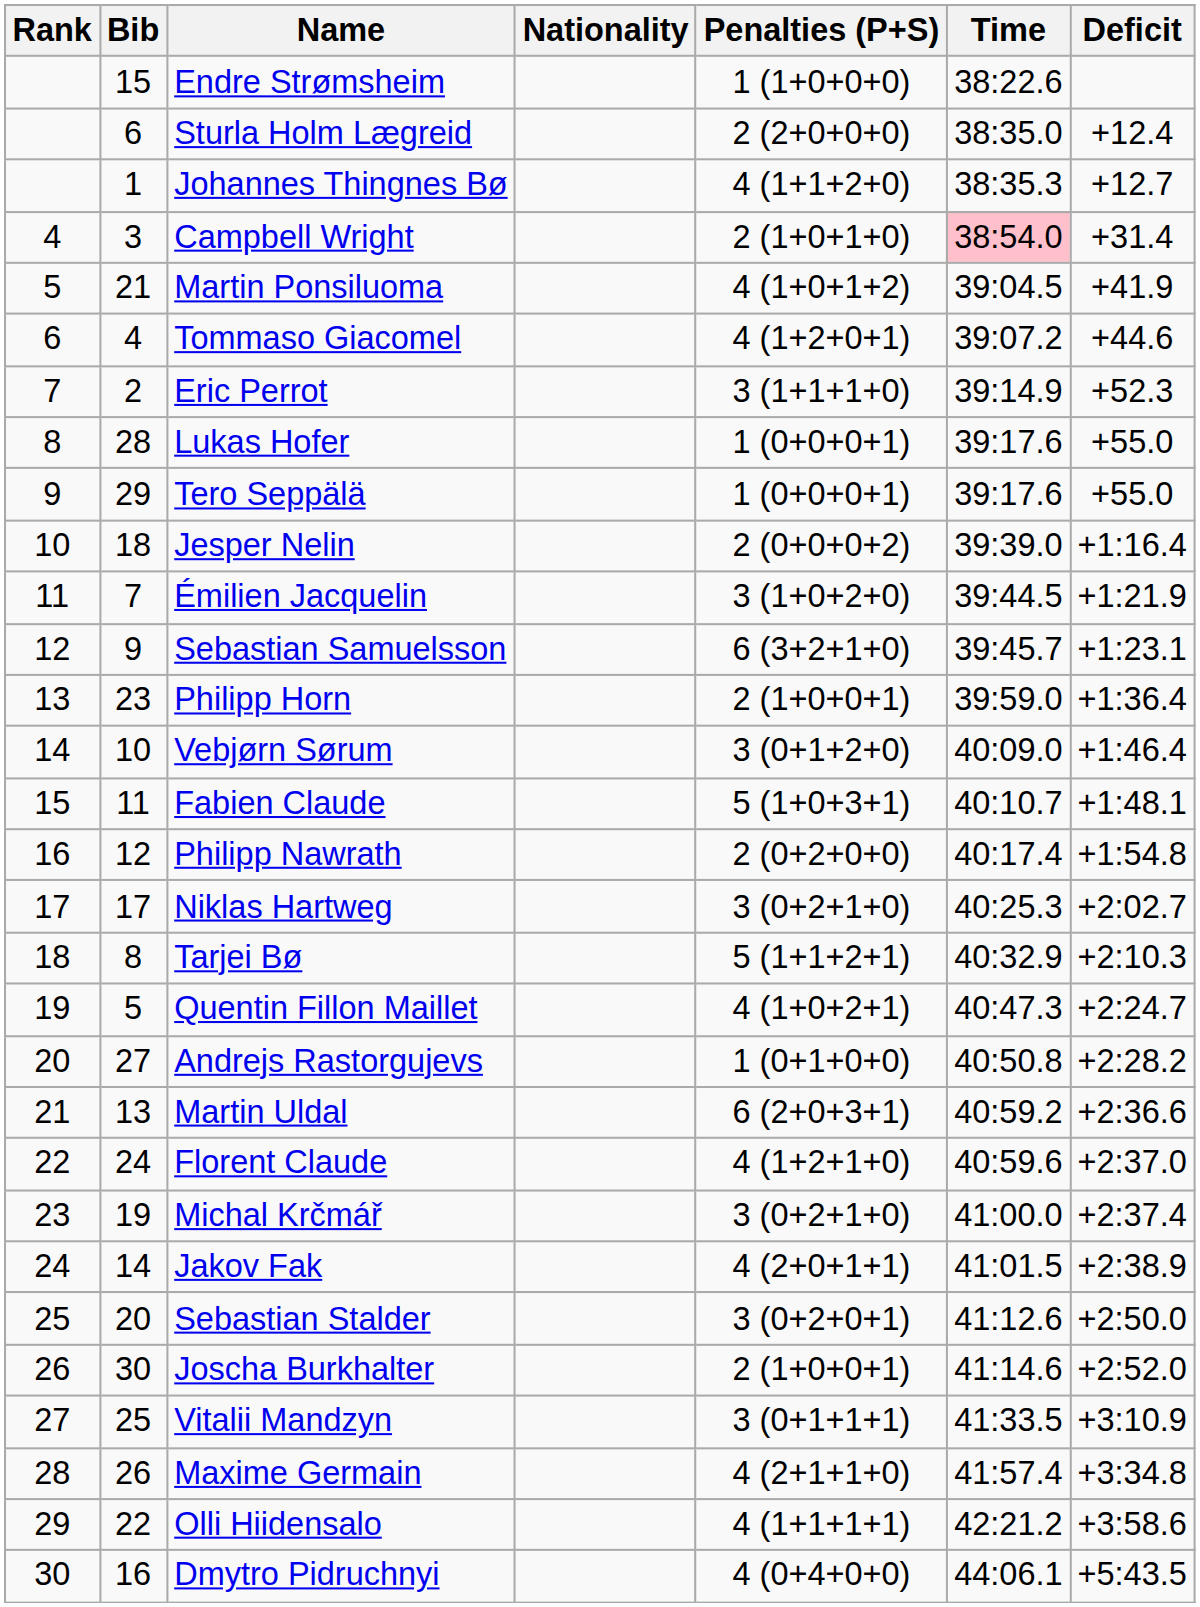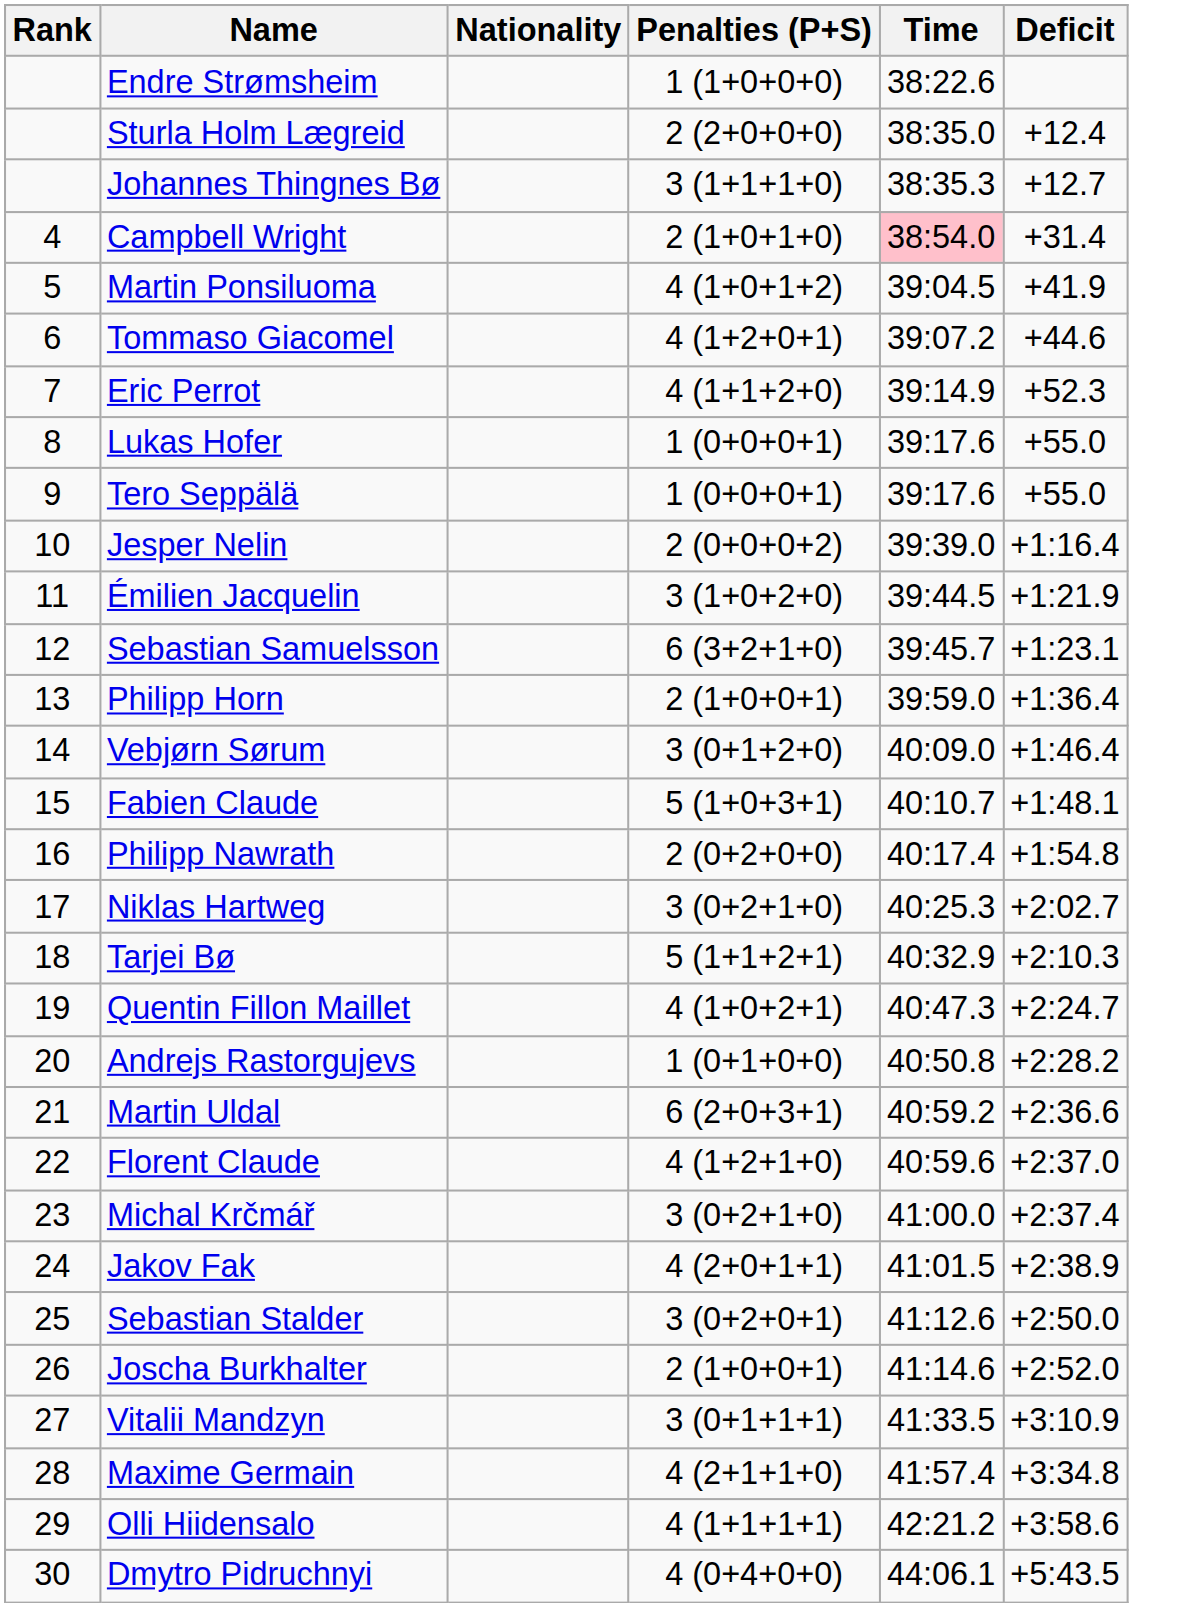- column: Bib | 15 | 6 | 1 | 3 | 21 | 4 | 2 | 28 | 29 | 18 | 7 | 9 | 23 | 10 | 11 | 12 | 17 | 8 | 5 | 27 | 13 | 24 | 19 | 14 | 20 | 30 | 25 | 26 | 22 | 16
Johannes Thingnes Bø | Penalties (P+S): 4 (1+1+2+0) -> 3 (1+1+1+0)
Eric Perrot | Penalties (P+S): 3 (1+1+1+0) -> 4 (1+1+2+0)
